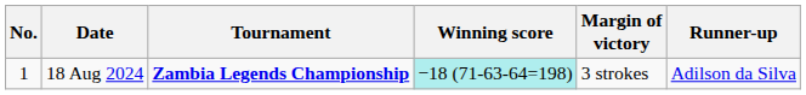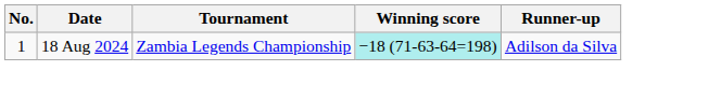- column: Margin of victory | 3 strokes
18 Aug 2024 | Tournament: bold -> normal
